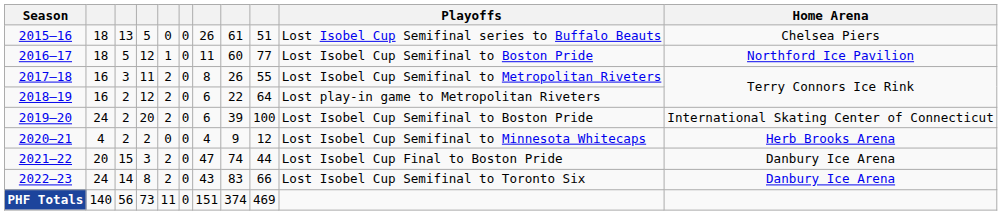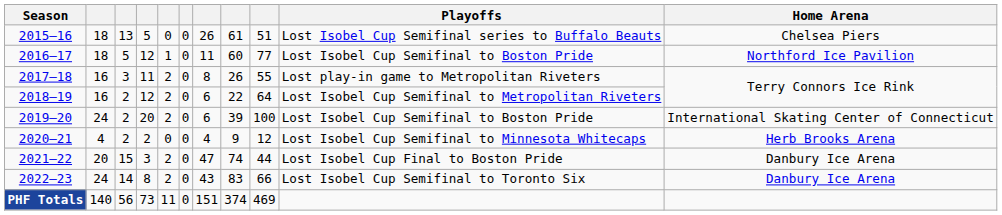2017–18 | Playoffs: Lost Isobel Cup Semifinal to Metropolitan Riveters -> Lost play-in game to Metropolitan Riveters
2018–19 | Playoffs: Lost play-in game to Metropolitan Riveters -> Lost Isobel Cup Semifinal to Metropolitan Riveters
